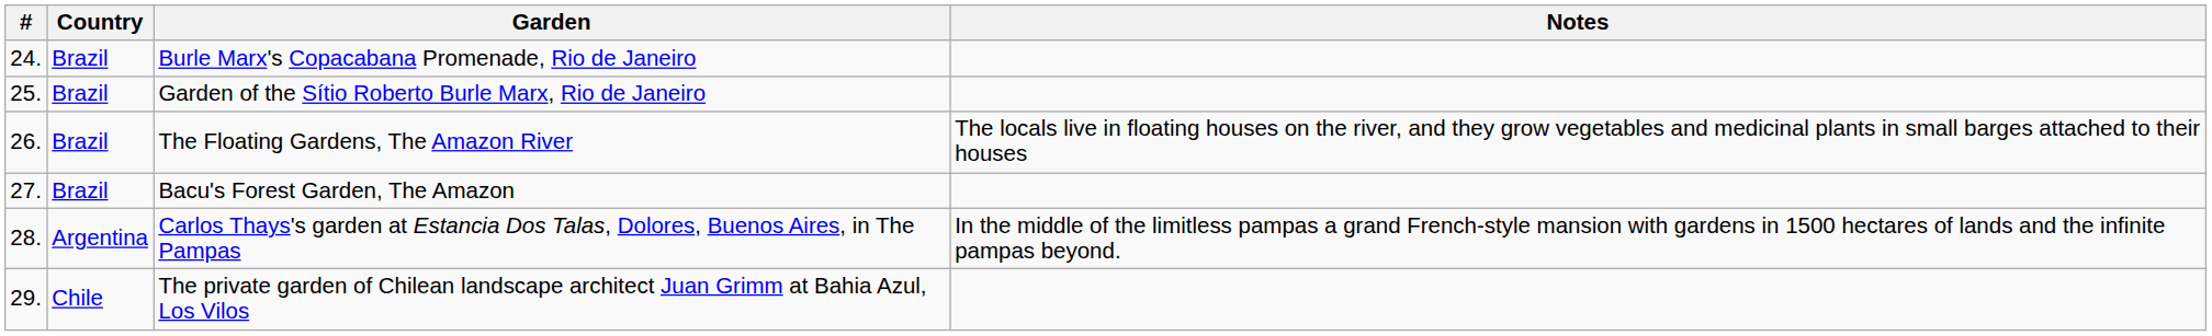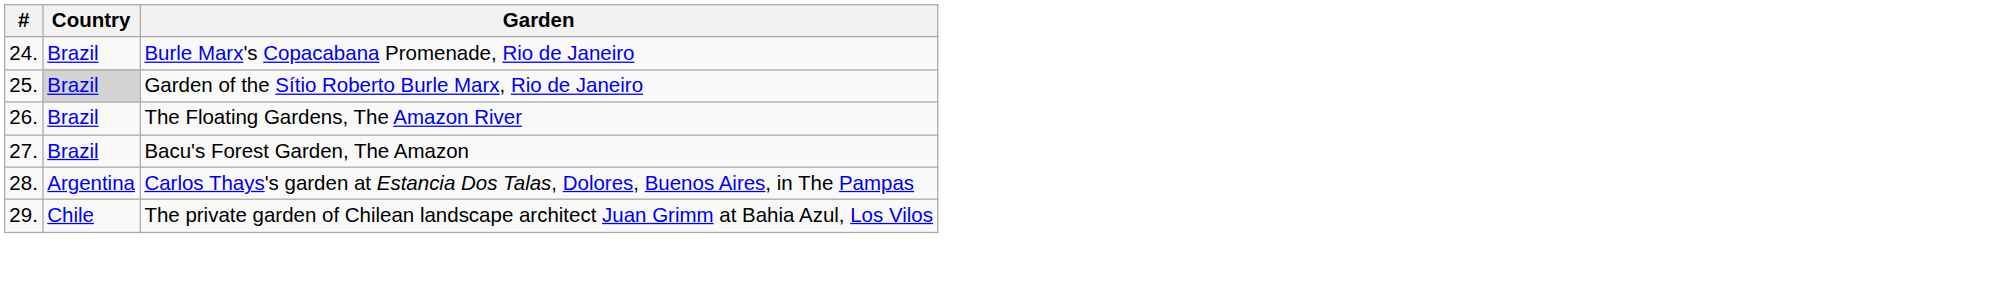- column: Notes | The locals live in floating houses on the river, and they grow vegetables and medicinal plants in small barges attached to their houses | In the middle of the limitless pampas a grand French-style mansion with gardens in 1500 hectares of lands and the infinite pampas beyond.
Garden of the Sítio Roberto Burle Marx, Rio de Janeiro | Country: no background -> lightgrey background
